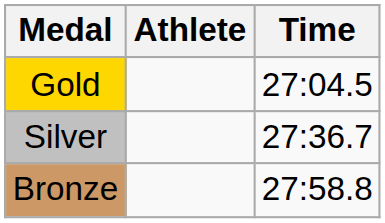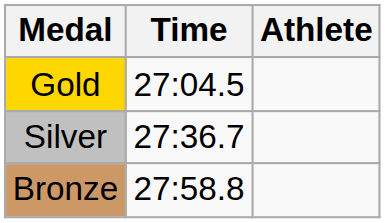columns swapped: Athlete <-> Time
